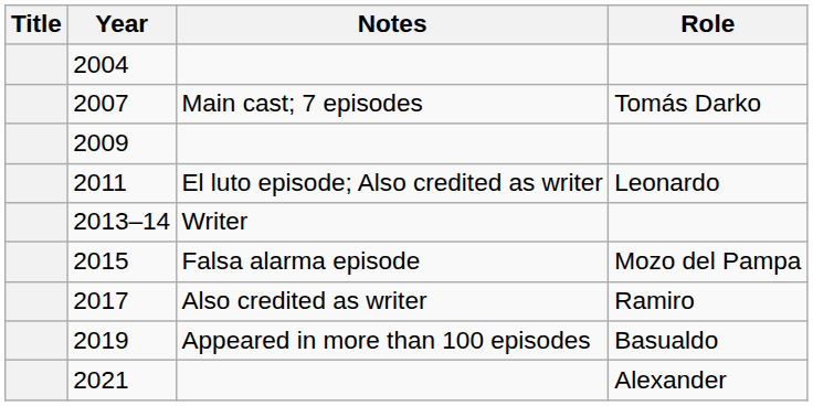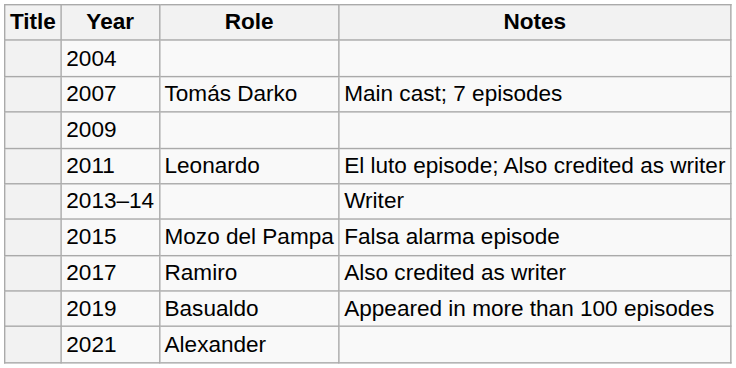columns swapped: Role <-> Notes
